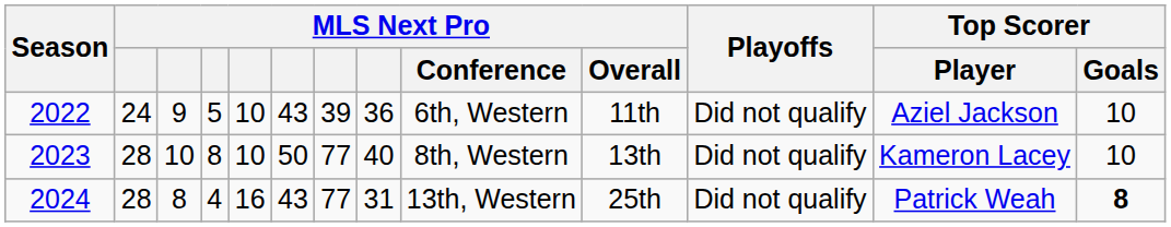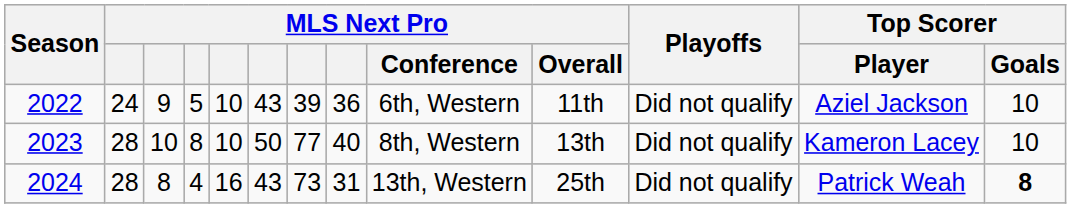2024 | column 7: 77 -> 73
